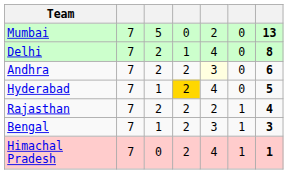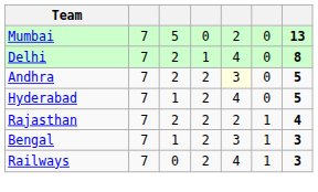Andhra | column 7: 6 -> 5
Hyderabad | column 4: gold background -> no background
+ row: Railways | 7 | 0 | 2 | 4 | 1 | 3
- row: Himachal Pradesh | 7 | 0 | 2 | 4 | 1 | 1
